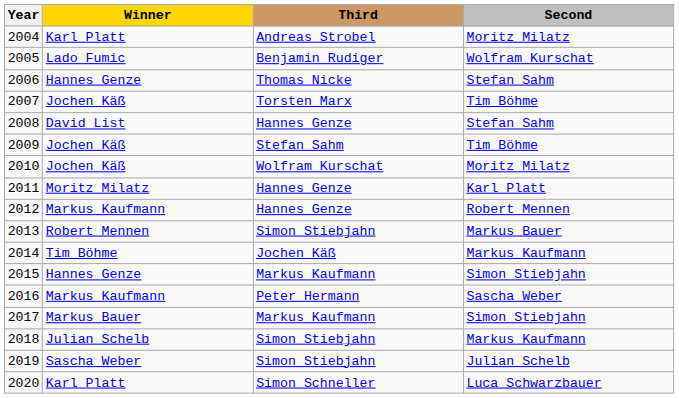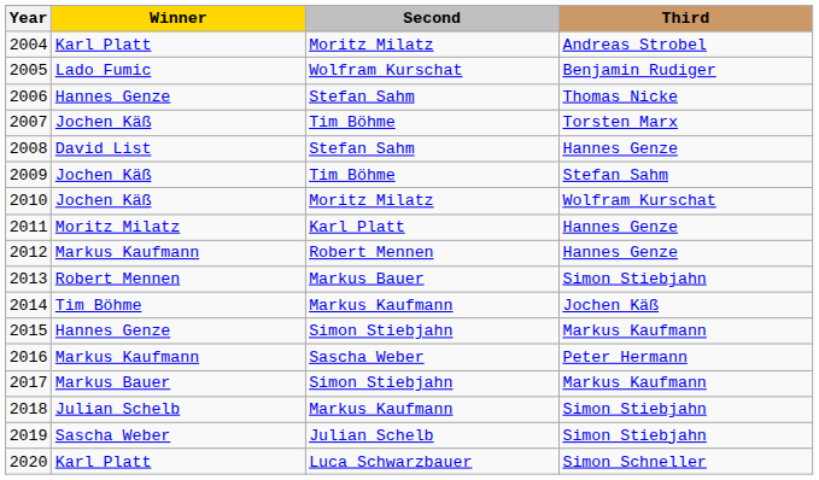columns swapped: Second <-> Third
